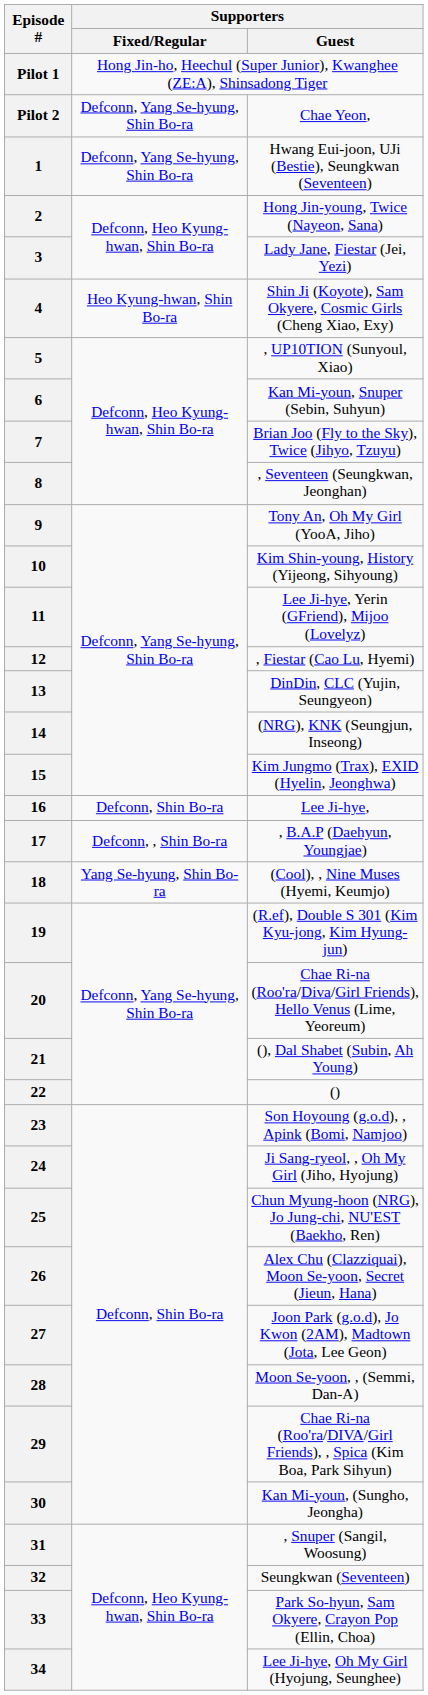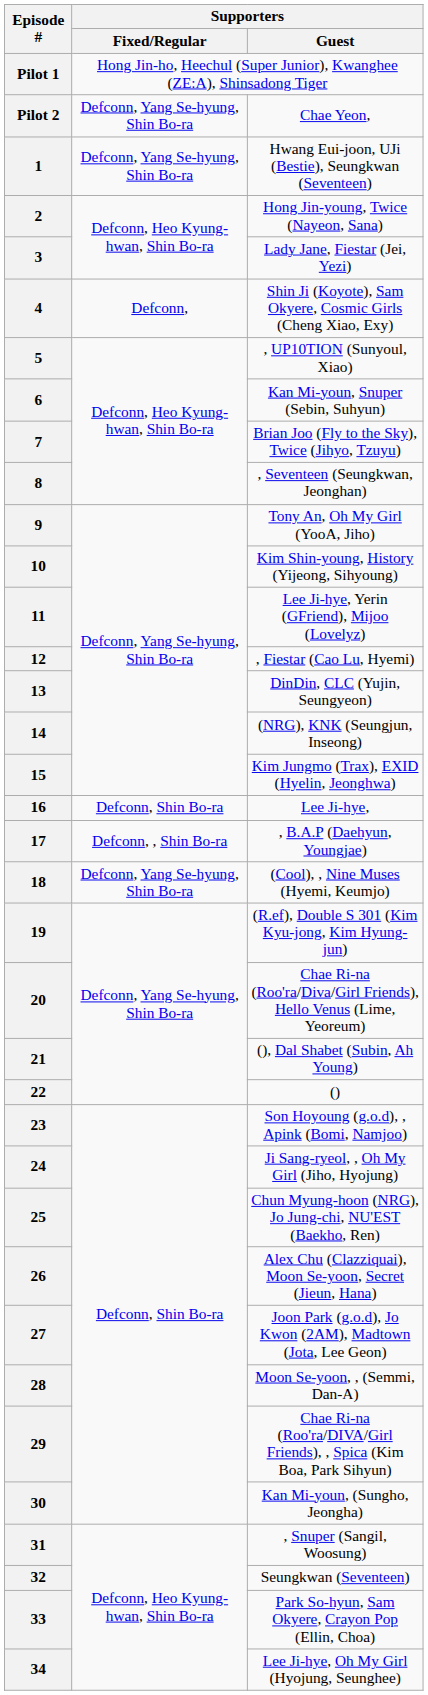4 | Supporters / Fixed/Regular: Heo Kyung-hwan, Shin Bo-ra -> Defconn,
18 | Supporters / Fixed/Regular: Yang Se-hyung, Shin Bo-ra -> Defconn, Yang Se-hyung, Shin Bo-ra
